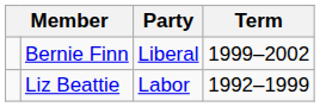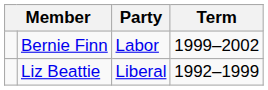Bernie Finn | Party: Liberal -> Labor
Liz Beattie | Party: Labor -> Liberal
